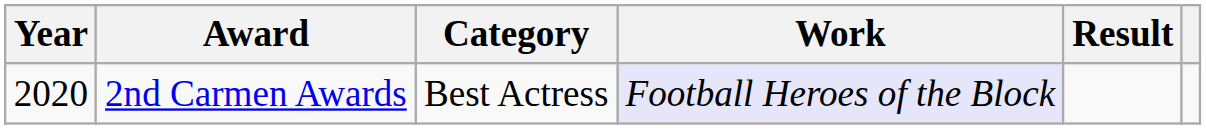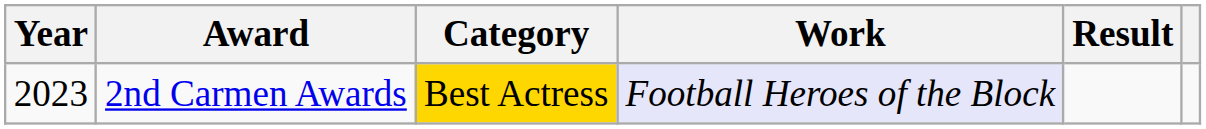2nd Carmen Awards | Year: 2020 -> 2023
2nd Carmen Awards | Category: no background -> gold background
